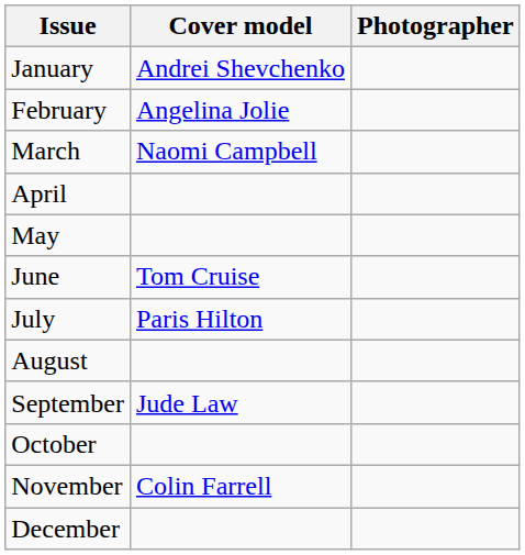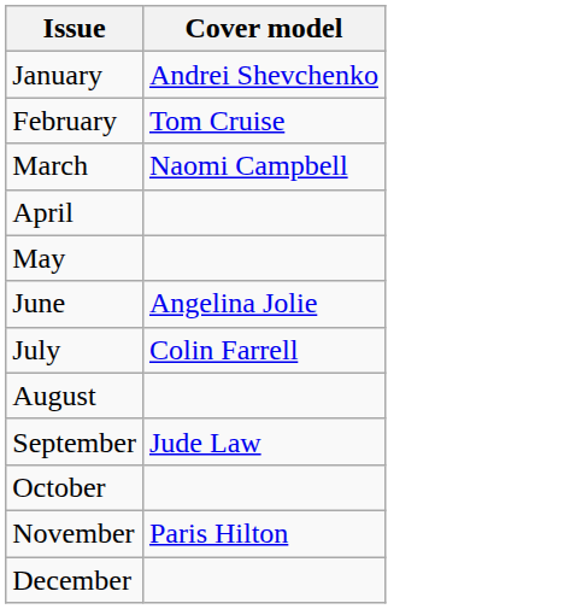- column: Photographer
February | Cover model: Angelina Jolie -> Tom Cruise
June | Cover model: Tom Cruise -> Angelina Jolie
July | Cover model: Paris Hilton -> Colin Farrell
November | Cover model: Colin Farrell -> Paris Hilton
